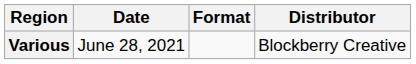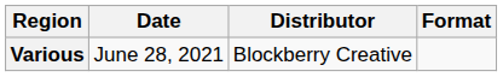columns swapped: Format <-> Distributor
